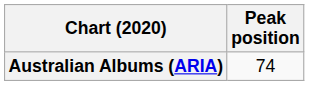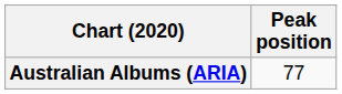Australian Albums (ARIA) | Peak position: 74 -> 77
